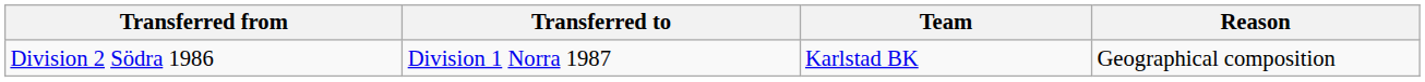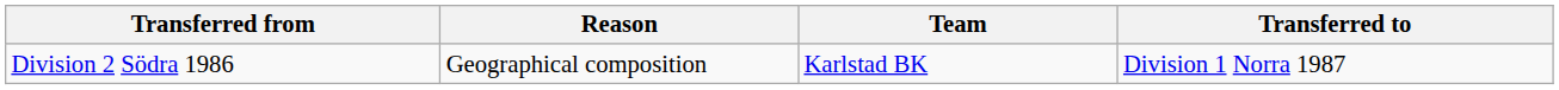columns swapped: Transferred to <-> Reason
